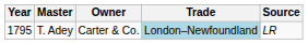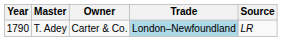T. Adey | Year: 1795 -> 1790
